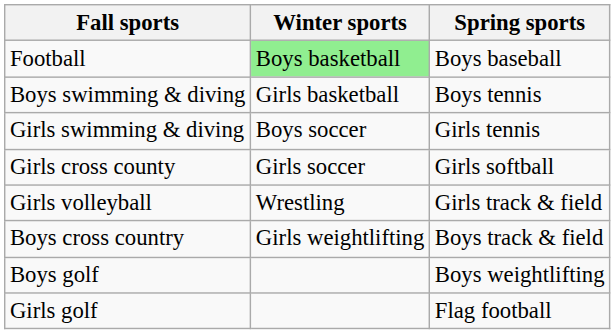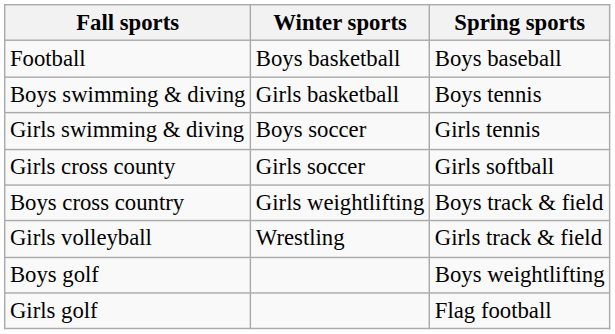Football | Winter sports: lightgreen background -> no background
rows swapped: Boys cross country <-> Girls volleyball
